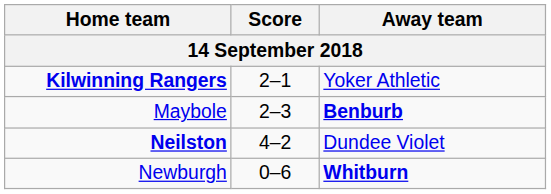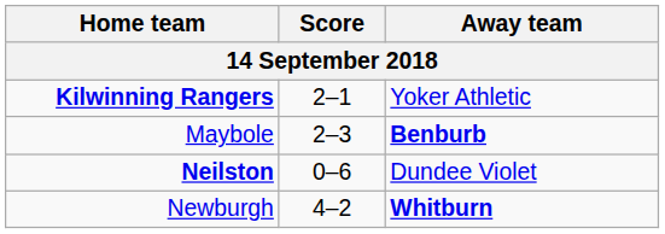Neilston | Score: 4–2 -> 0–6
Newburgh | Score: 0–6 -> 4–2
